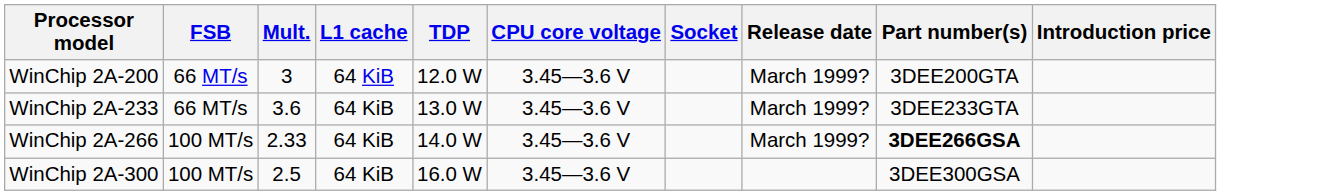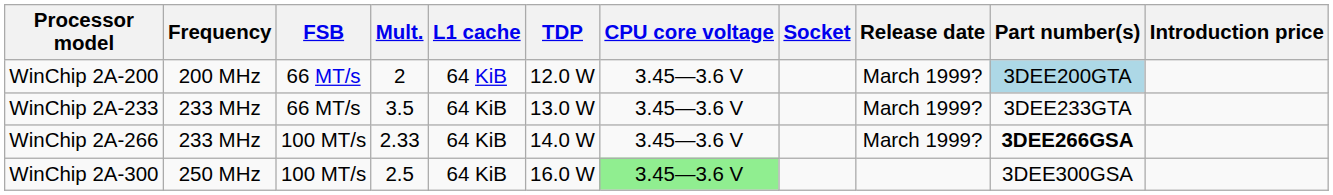+ column: Frequency | 200 MHz | 233 MHz | 233 MHz | 250 MHz
WinChip 2A-200 | Mult.: 3 -> 2
WinChip 2A-200 | Part number(s): no background -> lightblue background
WinChip 2A-233 | Mult.: 3.6 -> 3.5
WinChip 2A-300 | CPU core voltage: no background -> lightgreen background
